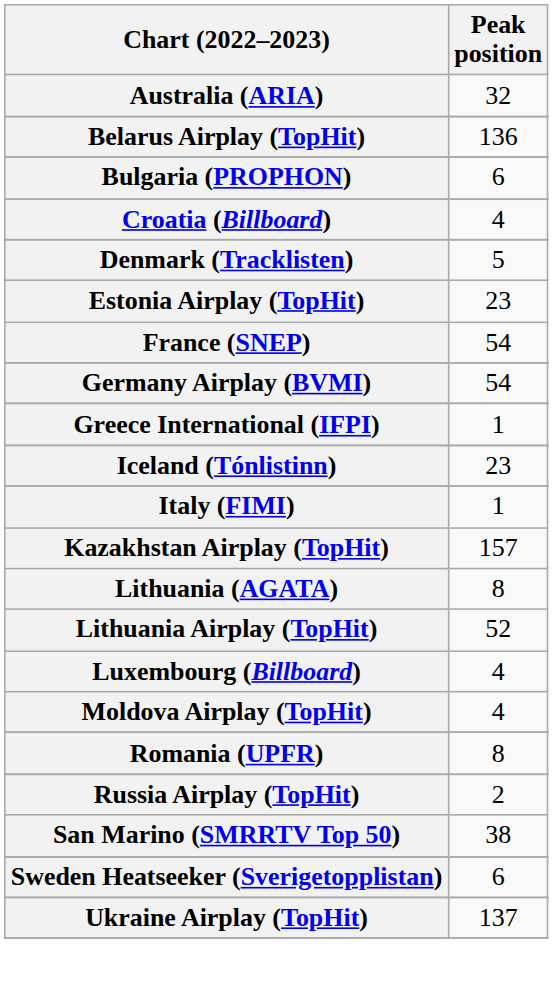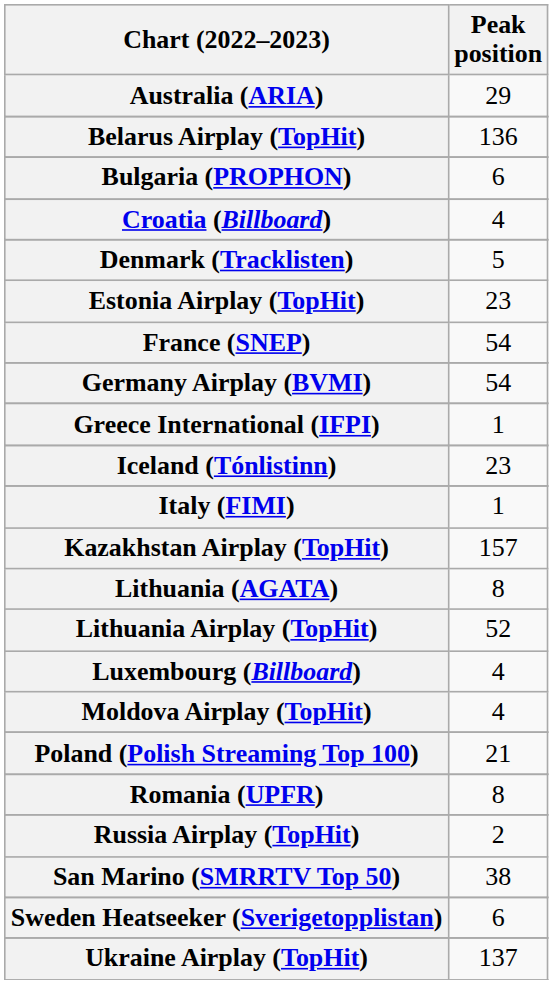Australia (ARIA) | Peak position: 32 -> 29
+ row: Poland (Polish Streaming Top 100) | 21
